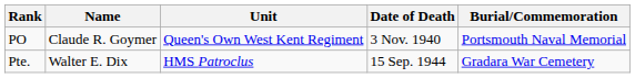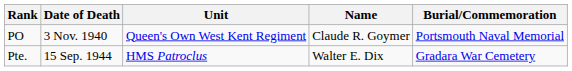columns swapped: Name <-> Date of Death
